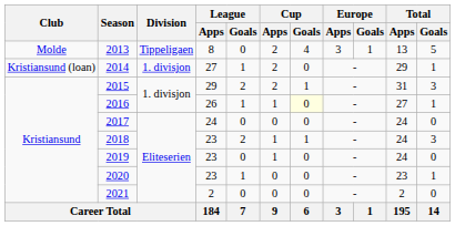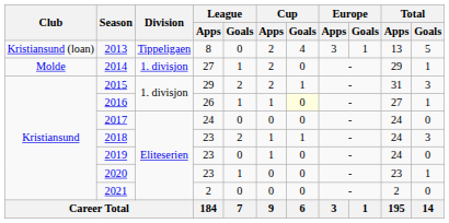2013 | Club: Molde -> Kristiansund (loan)
2014 | Club: Kristiansund (loan) -> Molde
